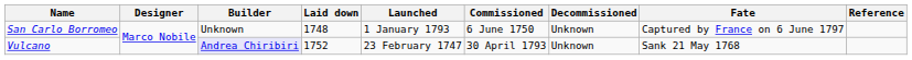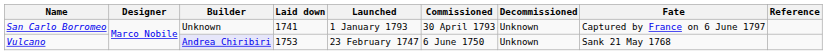San Carlo Borromeo | Laid down: 1748 -> 1741
San Carlo Borromeo | Commissioned: 6 June 1750 -> 30 April 1793
Vulcano | Laid down: 1752 -> 1753
Vulcano | Commissioned: 30 April 1793 -> 6 June 1750
